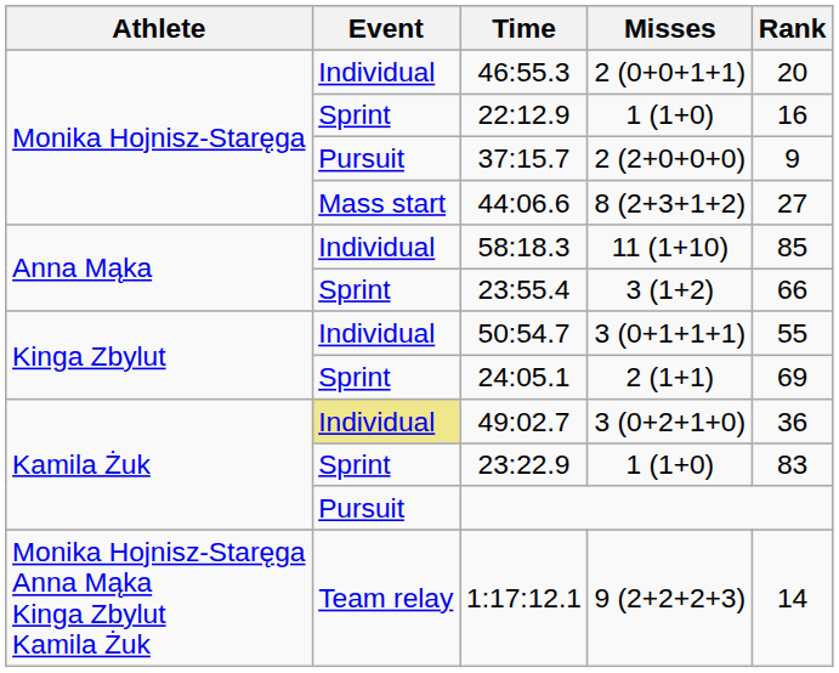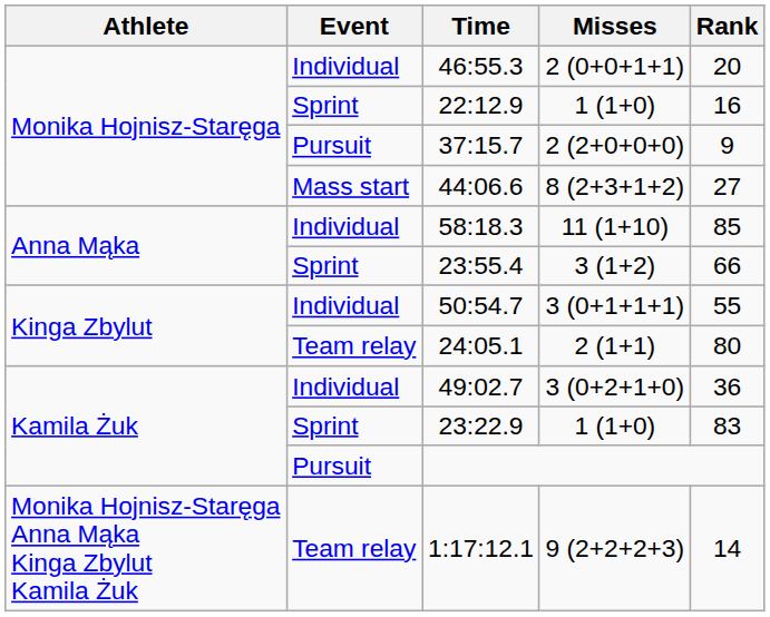24:05.1 | Event: Sprint -> Team relay
24:05.1 | Rank: 69 -> 80
49:02.7 | Event: khaki background -> no background
